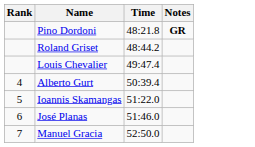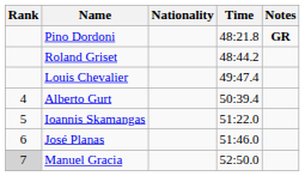+ column: Nationality
Manuel Gracia | Rank: no background -> lightgrey background
